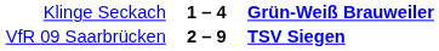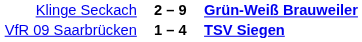Klinge Seckach | column 2: 1 – 4 -> 2 – 9
VfR 09 Saarbrücken | column 2: 2 – 9 -> 1 – 4
